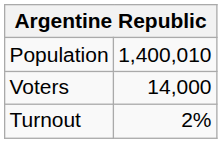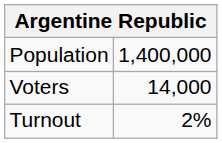Population | column 2: 1,400,010 -> 1,400,000
